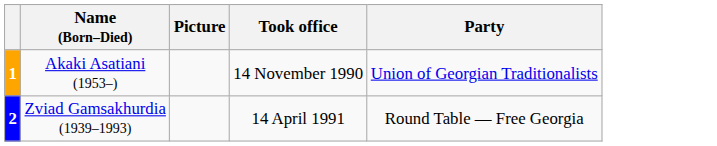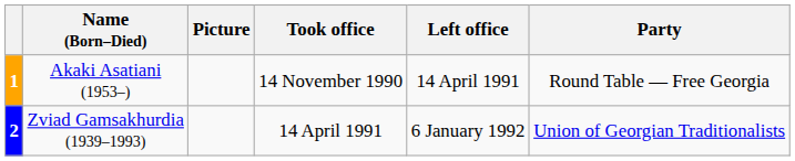+ column: Left office | 14 April 1991 | 6 January 1992
1 | Party: Union of Georgian Traditionalists -> Round Table — Free Georgia
2 | Party: Round Table — Free Georgia -> Union of Georgian Traditionalists
